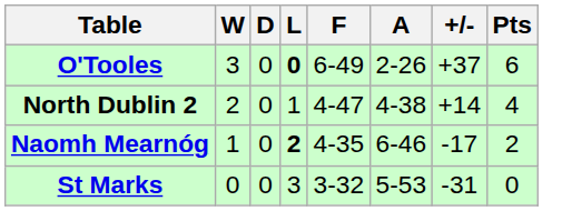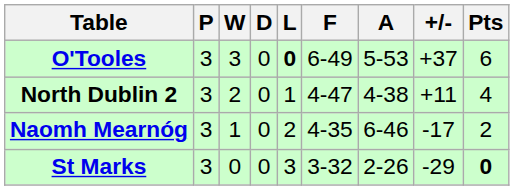+ column: P | 3 | 3 | 3 | 3
O'Tooles | A: 2-26 -> 5-53
North Dublin 2 | +/-: +14 -> +11
Naomh Mearnóg | L: bold -> normal
St Marks | A: 5-53 -> 2-26
St Marks | +/-: -31 -> -29
St Marks | Pts: normal -> bold
